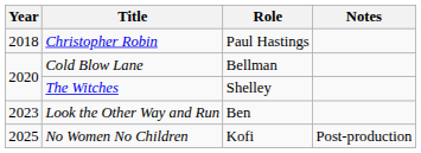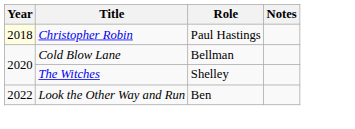Christopher Robin | Year: no background -> lightyellow background
Look the Other Way and Run | Year: 2023 -> 2022
- row: 2025 | No Women No Children | Kofi | Post-production
